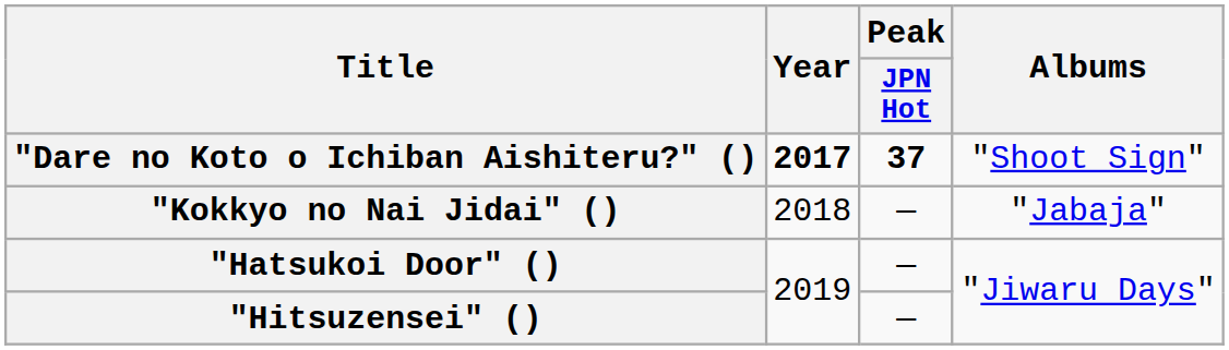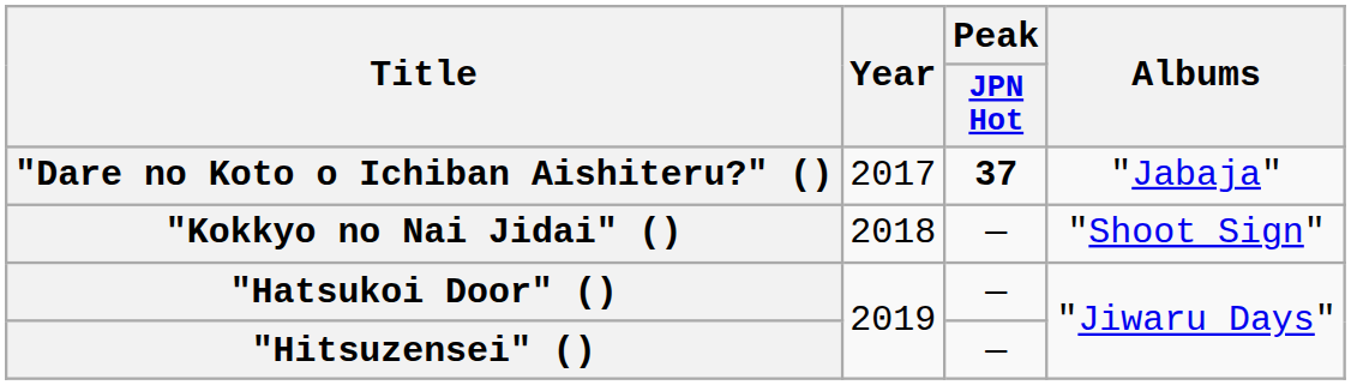"Dare no Koto o Ichiban Aishiteru?" () | Year: bold -> normal
"Dare no Koto o Ichiban Aishiteru?" () | Albums: "Shoot Sign" -> "Jabaja"
"Kokkyo no Nai Jidai" () | Albums: "Jabaja" -> "Shoot Sign"
